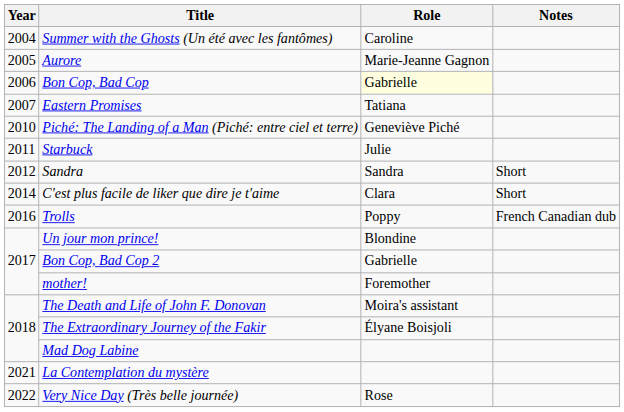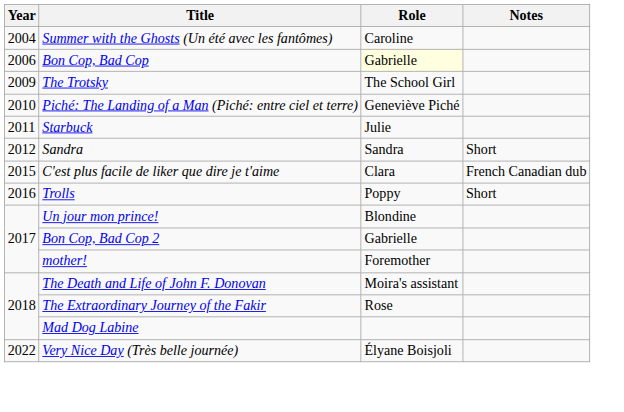- row: 2005 | Aurore | Marie-Jeanne Gagnon
- row: 2007 | Eastern Promises | Tatiana
+ row: 2009 | The Trotsky | The School Girl
C'est plus facile de liker que dire je t'aime | Year: 2014 -> 2015
C'est plus facile de liker que dire je t'aime | Notes: Short -> French Canadian dub
Trolls | Notes: French Canadian dub -> Short
The Extraordinary Journey of the Fakir | Role: Élyane Boisjoli -> Rose
- row: 2021 | La Contemplation du mystère
Very Nice Day (Très belle journée) | Role: Rose -> Élyane Boisjoli
